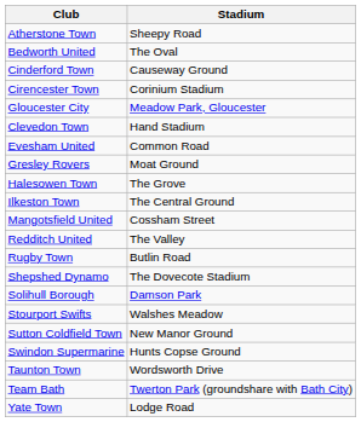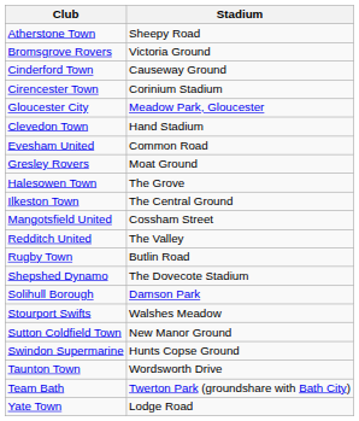- row: Bedworth United | The Oval
+ row: Bromsgrove Rovers | Victoria Ground
